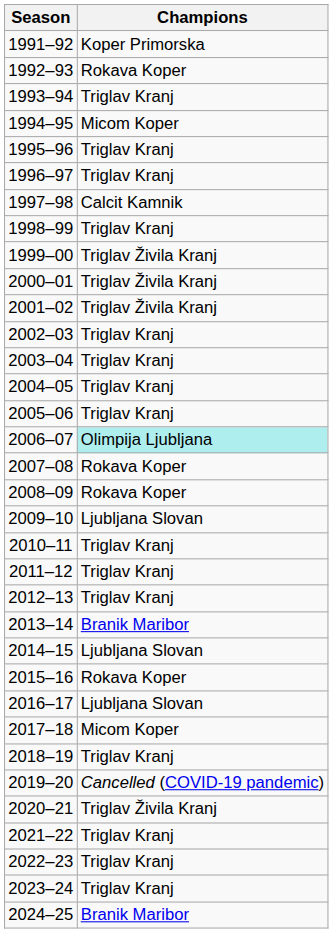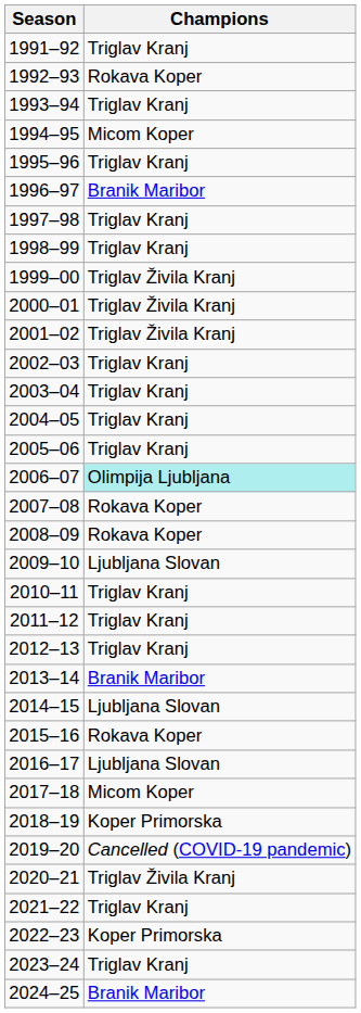1991–92 | Champions: Koper Primorska -> Triglav Kranj
1996–97 | Champions: Triglav Kranj -> Branik Maribor
1997–98 | Champions: Calcit Kamnik -> Triglav Kranj
2018–19 | Champions: Triglav Kranj -> Koper Primorska
2022–23 | Champions: Triglav Kranj -> Koper Primorska
